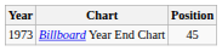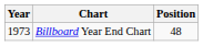Billboard Year End Chart | Position: 45 -> 48
